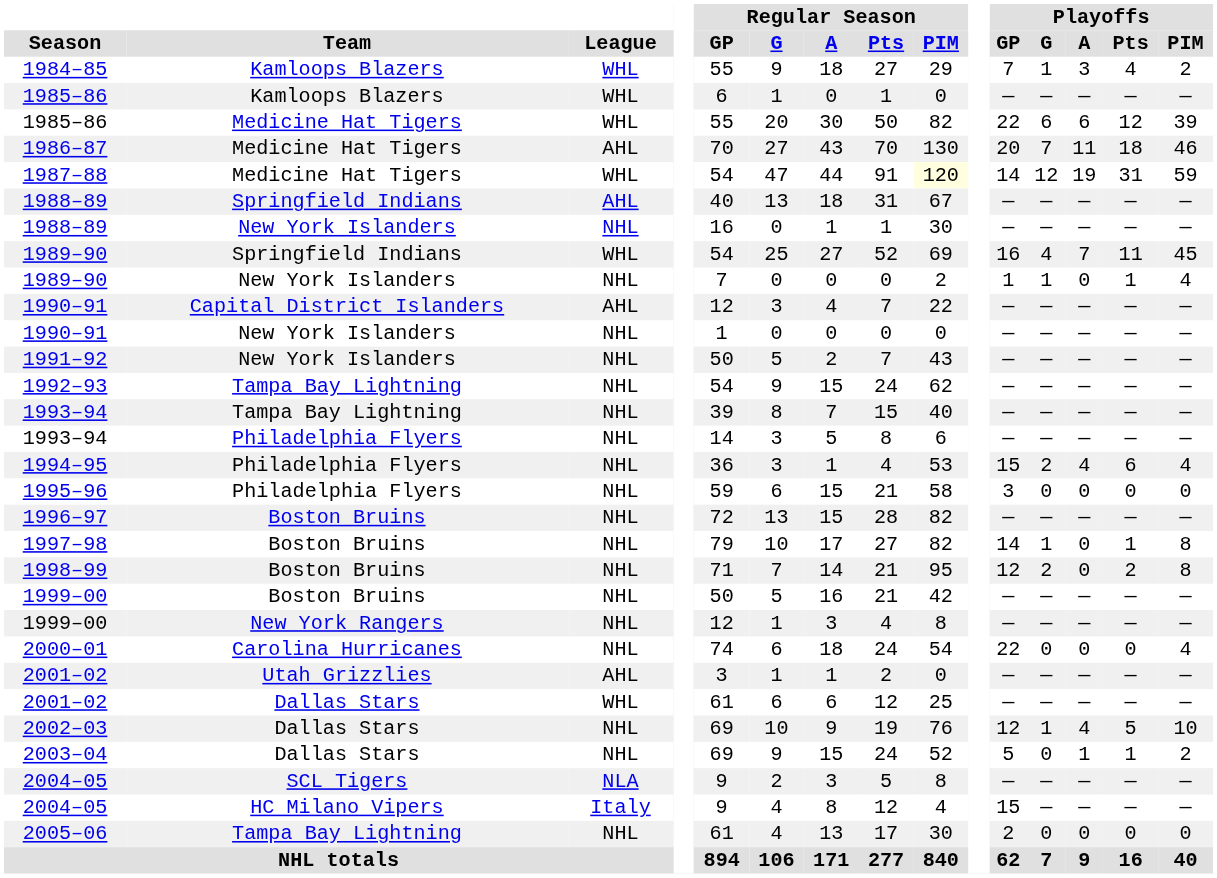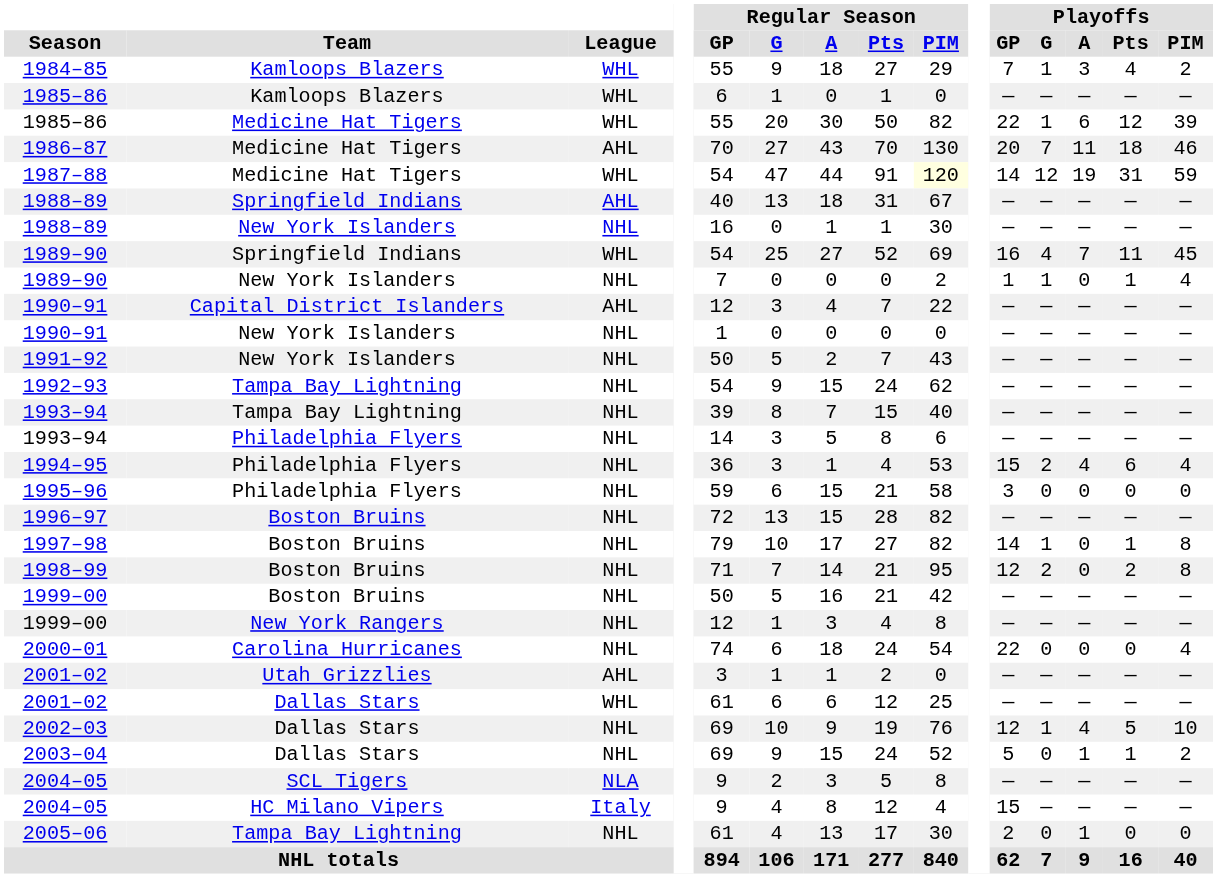1985–86 / Medicine Hat Tigers | Playoffs / G: 6 -> 1
2005–06 | Playoffs / A: 0 -> 1
